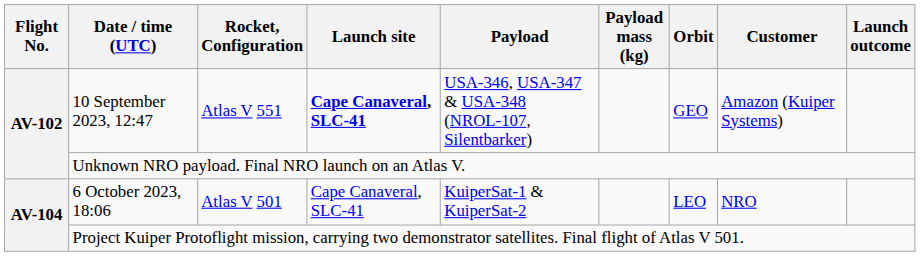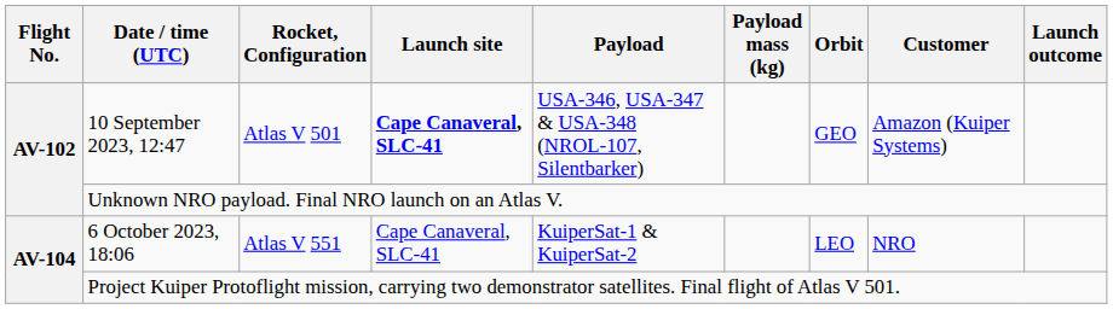10 September 2023, 12:47 | Rocket, Configuration: Atlas V 551 -> Atlas V 501
6 October 2023, 18:06 | Rocket, Configuration: Atlas V 501 -> Atlas V 551
